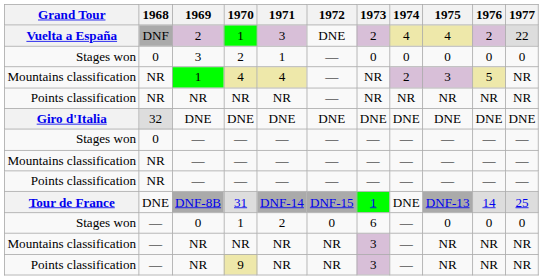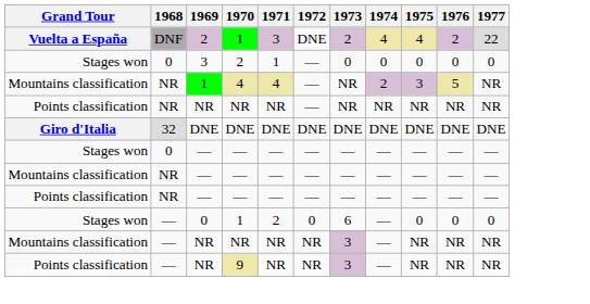- row: Tour de France | DNE | DNF-8B | 31 | DNF-14 | DNF-15 | 1 | DNE | DNF-13 | 14 | 25
